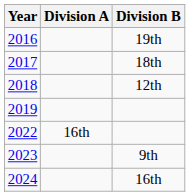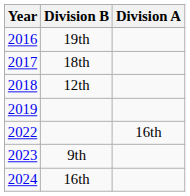columns swapped: Division A <-> Division B
